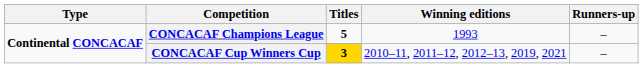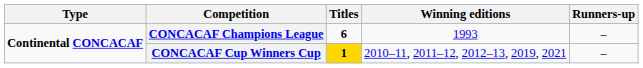CONCACAF Champions League | Titles: 5 -> 6
CONCACAF Cup Winners Cup | Titles: 3 -> 1
